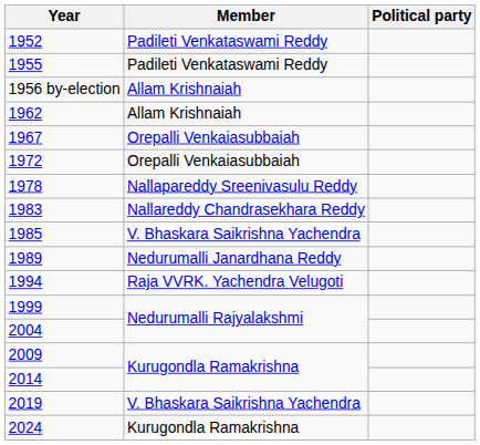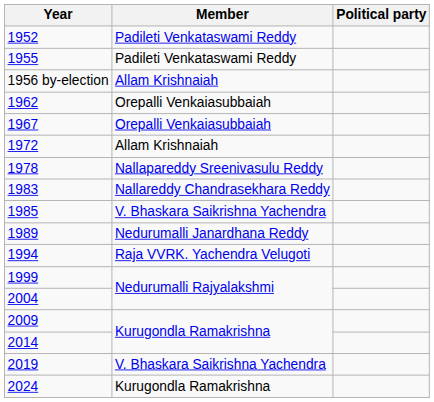1962 | Member: Allam Krishnaiah -> Orepalli Venkaiasubbaiah
1972 | Member: Orepalli Venkaiasubbaiah -> Allam Krishnaiah
